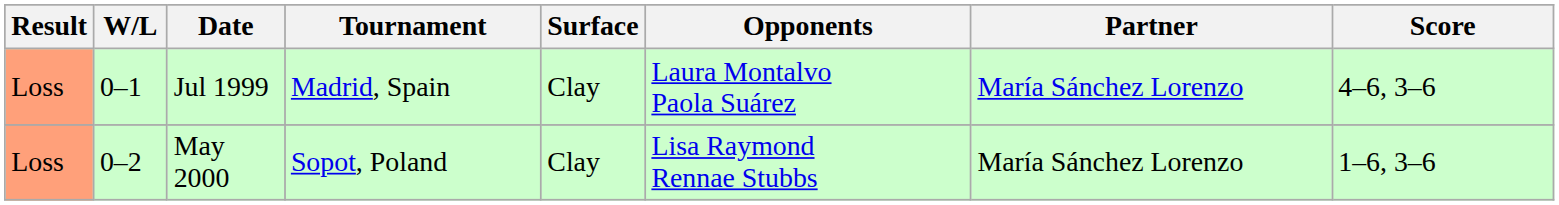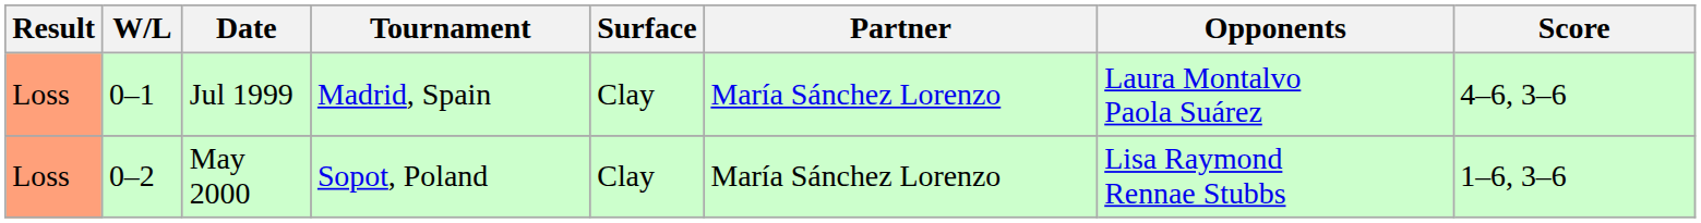columns swapped: Partner <-> Opponents
